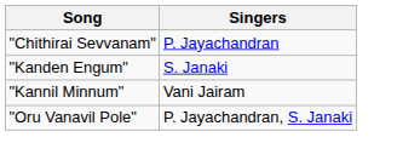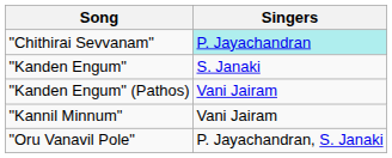"Chithirai Sevvanam" | Singers: no background -> paleturquoise background
+ row: "Kanden Engum" (Pathos) | Vani Jairam
